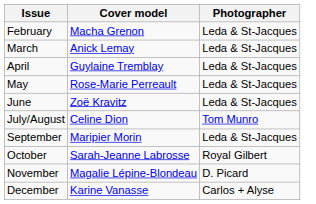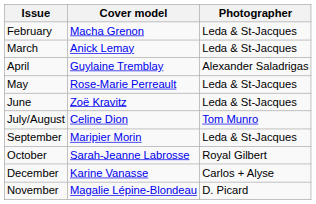April | Photographer: Leda & St-Jacques -> Alexander Saladrigas
rows swapped: November <-> December
